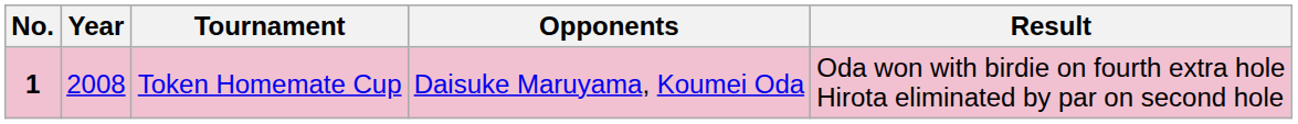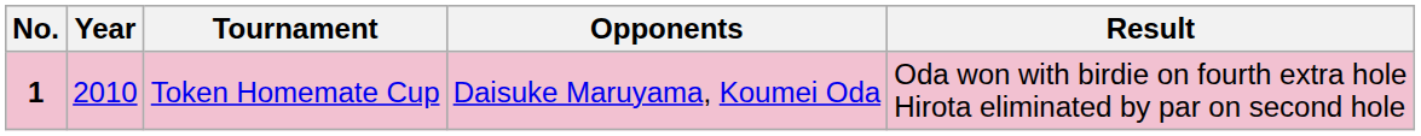Token Homemate Cup | Year: 2008 -> 2010
